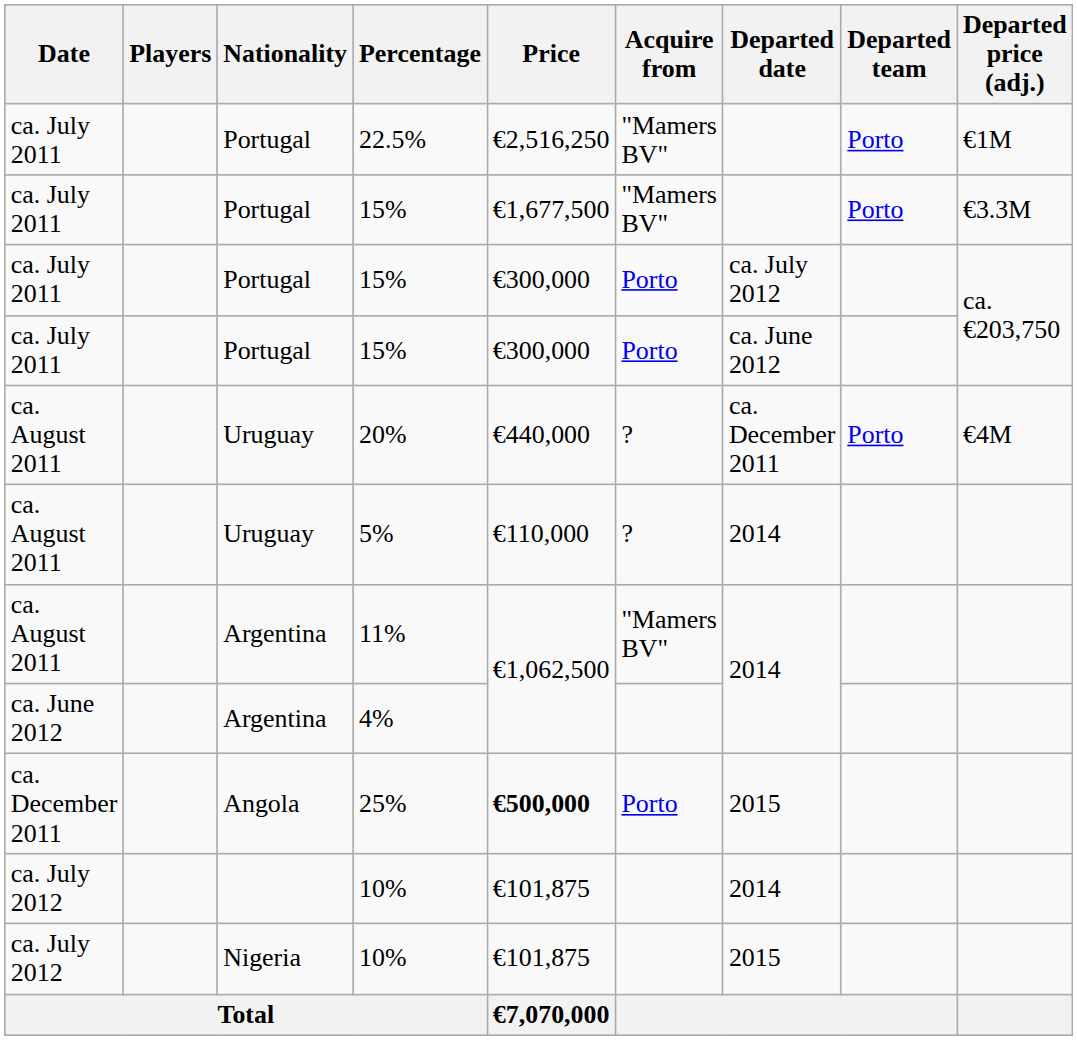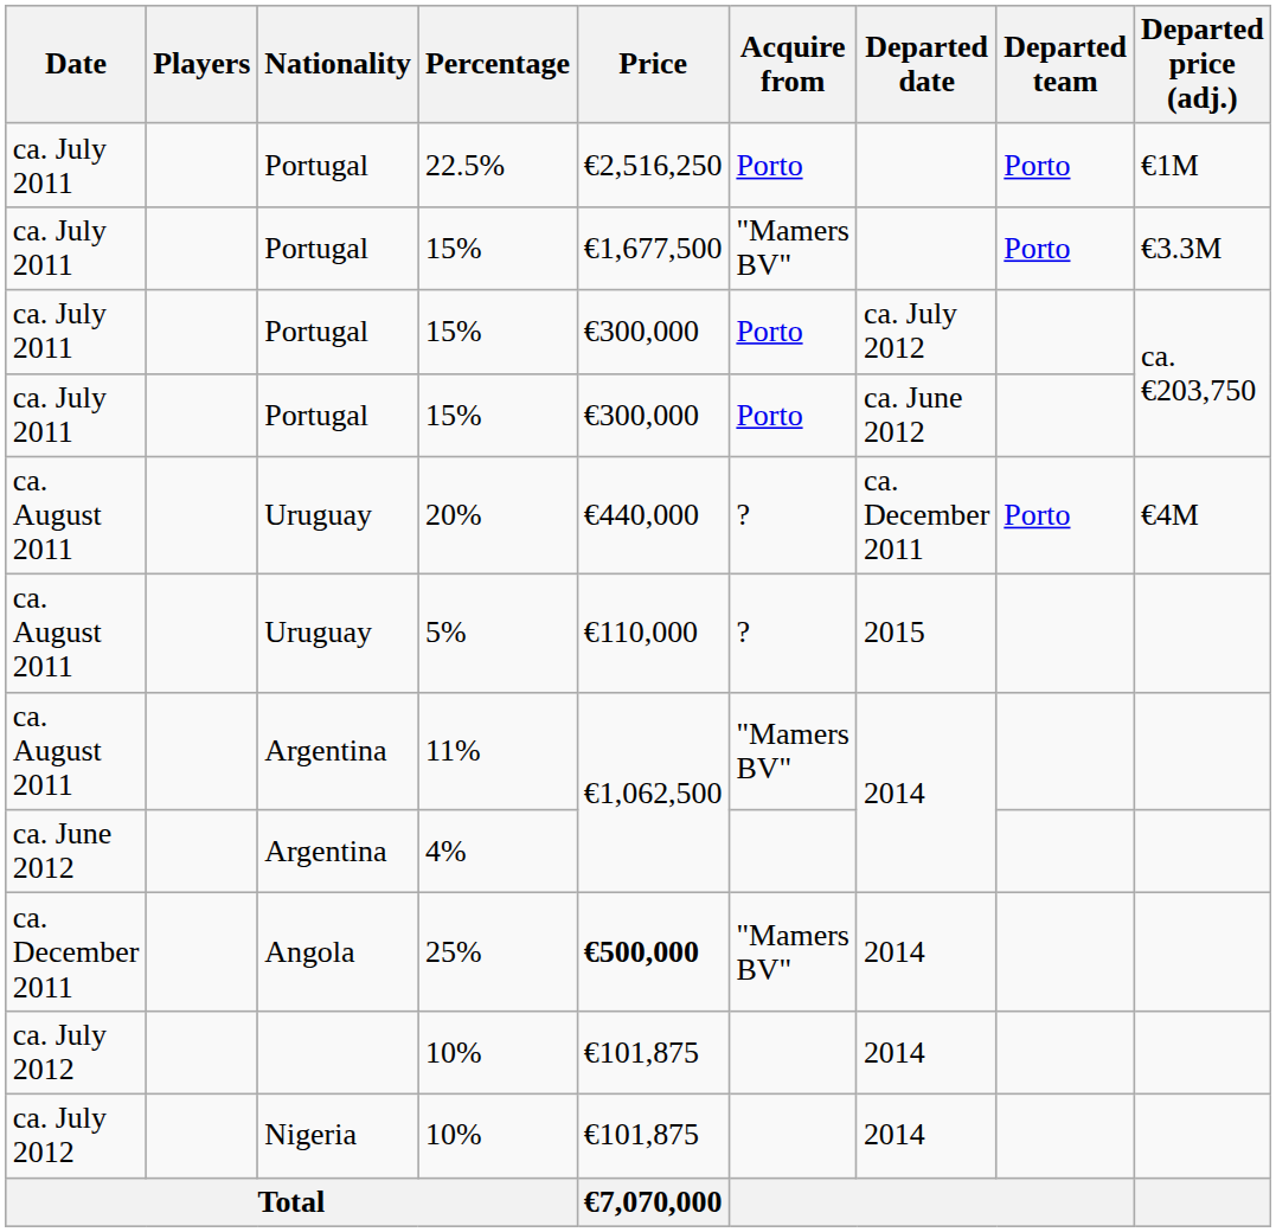22.5% | Acquire from: "Mamers BV" -> Porto
5% | Departed date: 2014 -> 2015
25% | Acquire from: Porto -> "Mamers BV"
25% | Departed date: 2015 -> 2014
Nigeria / 10% | Departed date: 2015 -> 2014
